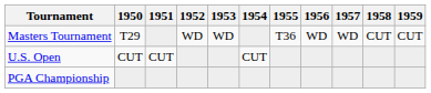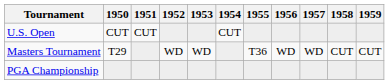rows swapped: Masters Tournament <-> U.S. Open
